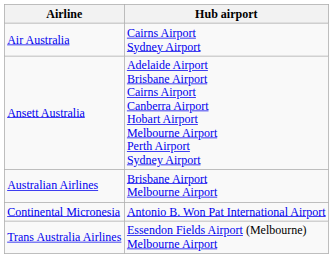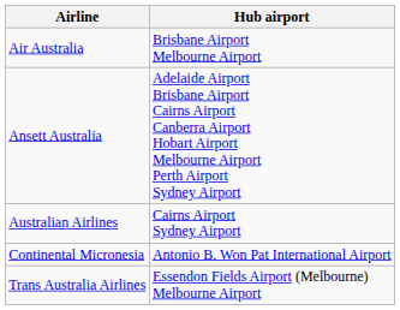Air Australia | Hub airport: Cairns Airport Sydney Airport -> Brisbane Airport Melbourne Airport
Australian Airlines | Hub airport: Brisbane Airport Melbourne Airport -> Cairns Airport Sydney Airport
